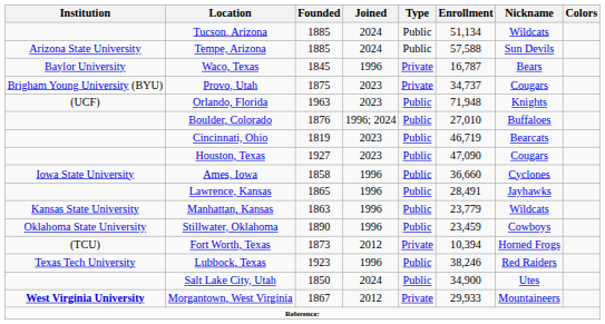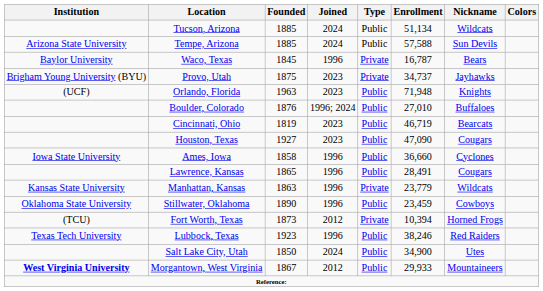Provo, Utah | Nickname: Cougars -> Jayhawks
Lawrence, Kansas | Nickname: Jayhawks -> Cougars
Manhattan, Kansas | Type: Public -> Private
Morgantown, West Virginia | Type: Private -> Public
